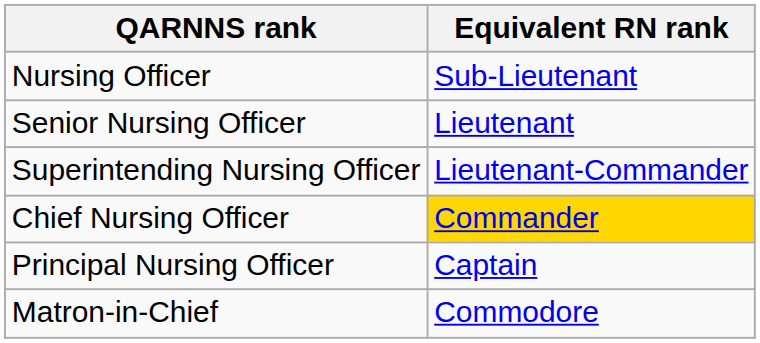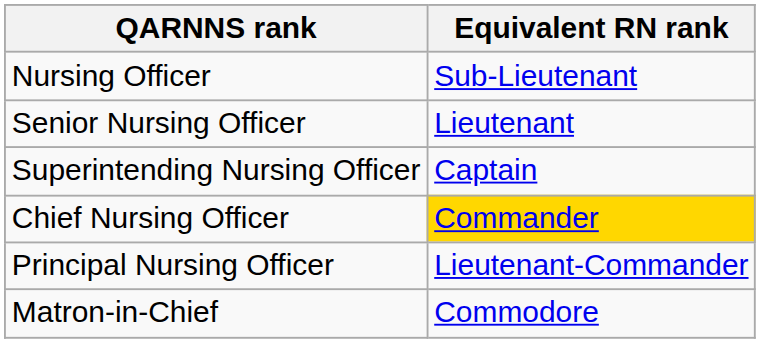Superintending Nursing Officer | Equivalent RN rank: Lieutenant-Commander -> Captain
Principal Nursing Officer | Equivalent RN rank: Captain -> Lieutenant-Commander
